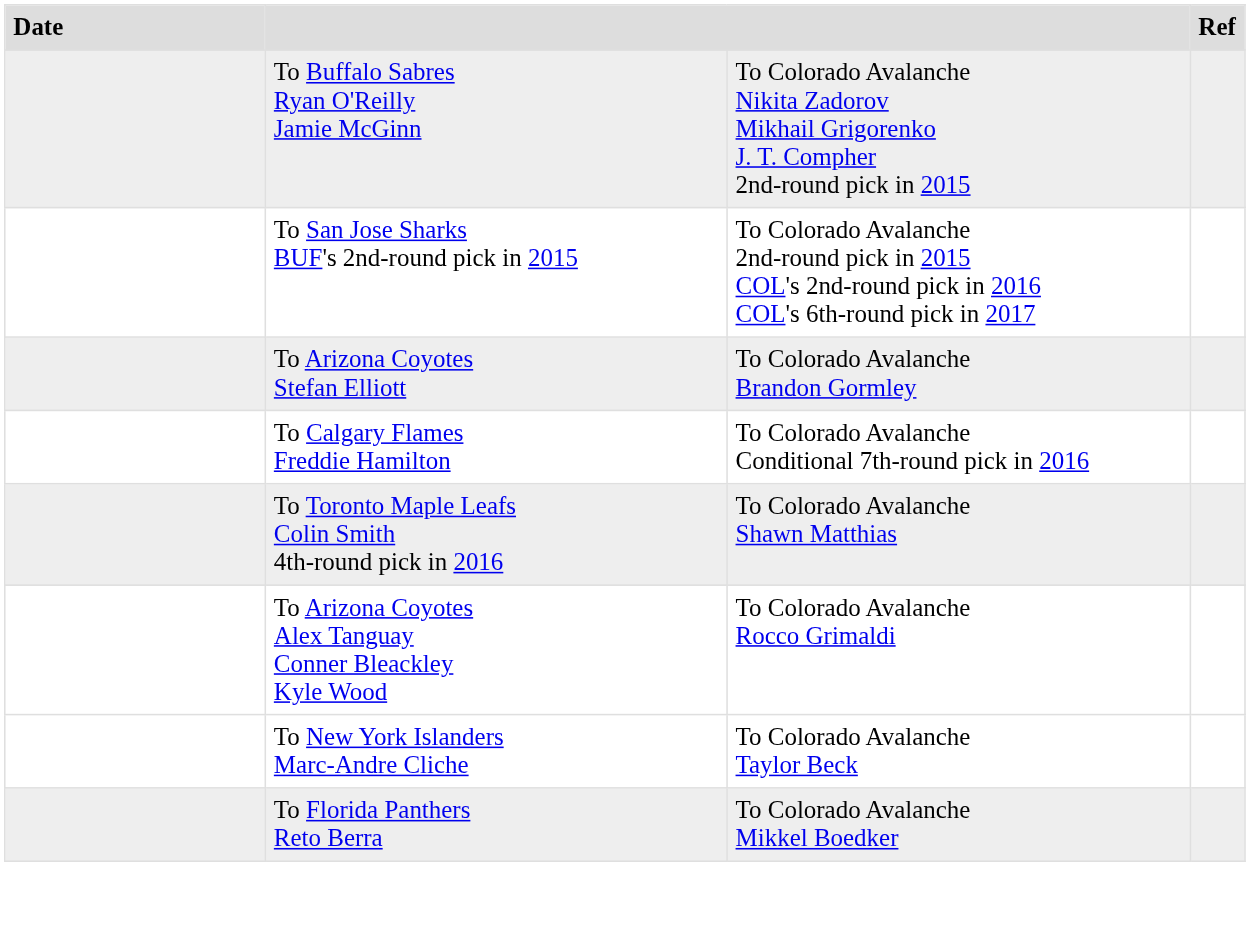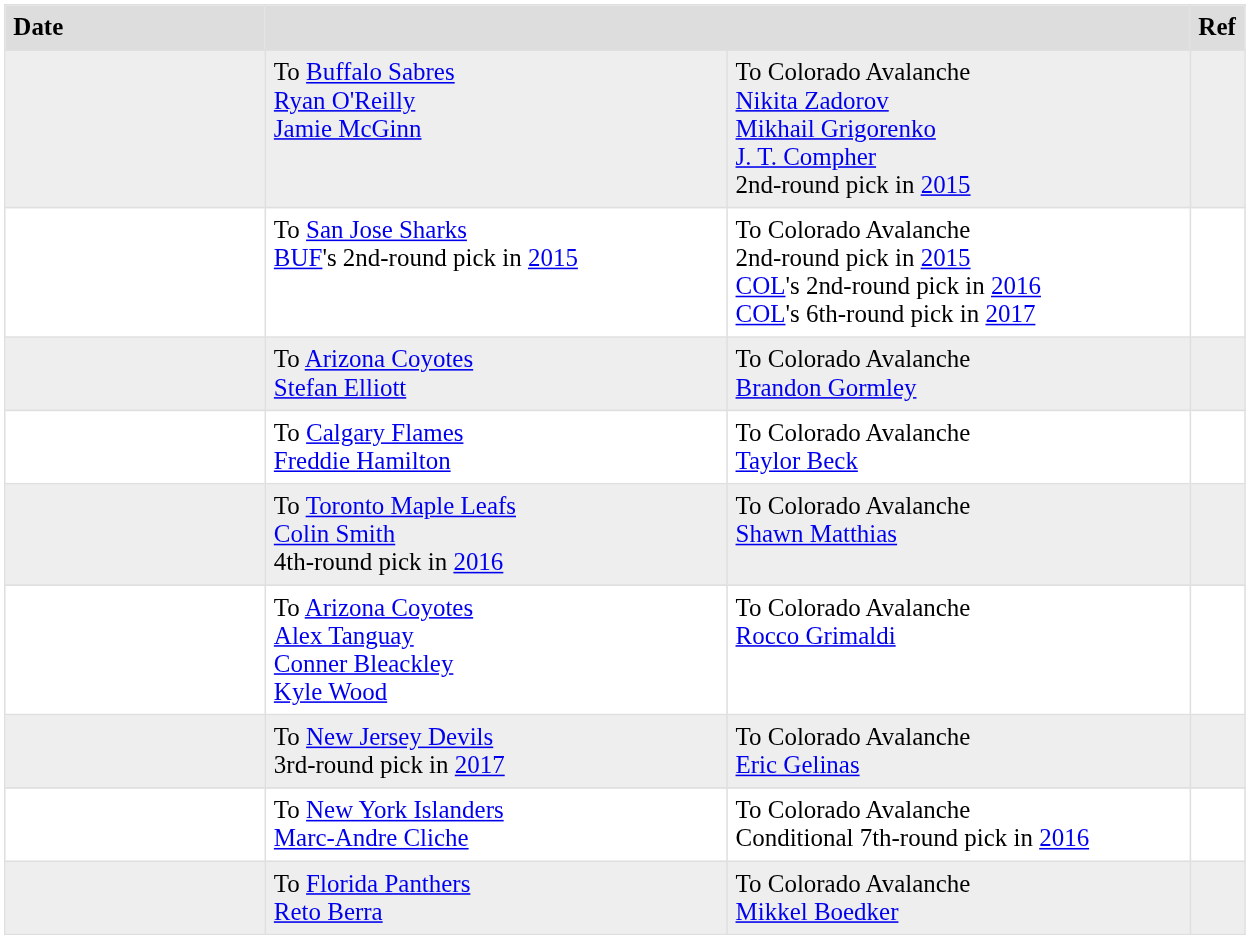To Calgary Flames Freddie Hamilton | column 3: To Colorado Avalanche Conditional 7th-round pick in 2016 -> To Colorado Avalanche Taylor Beck
+ row: To New Jersey Devils 3rd-round pick in 2017 | To Colorado Avalanche Eric Gelinas
To New York Islanders Marc-Andre Cliche | column 3: To Colorado Avalanche Taylor Beck -> To Colorado Avalanche Conditional 7th-round pick in 2016
